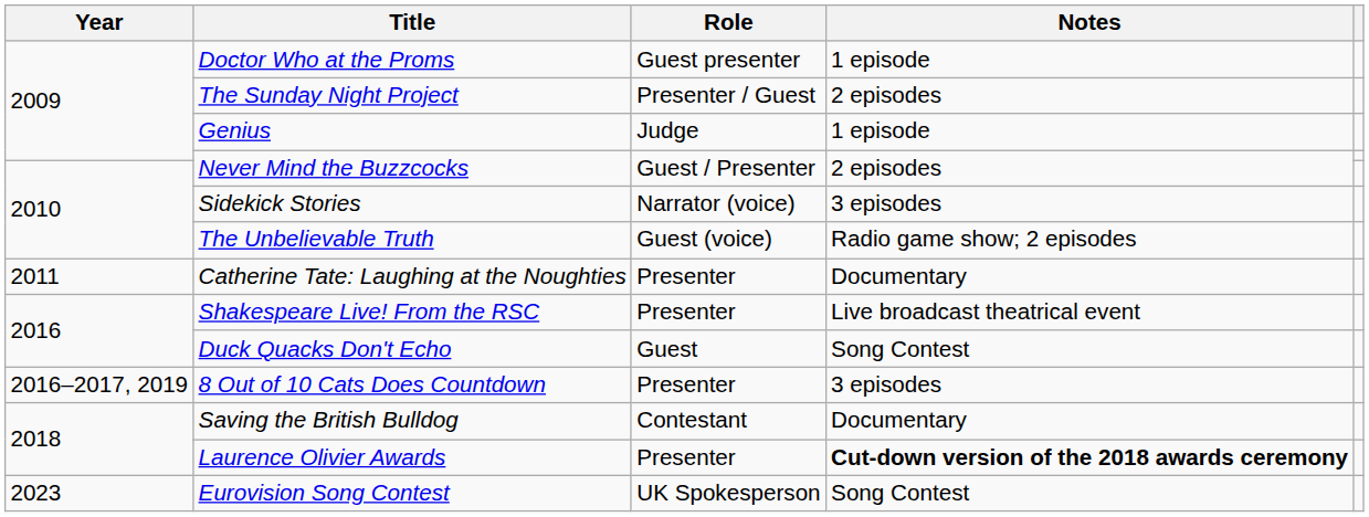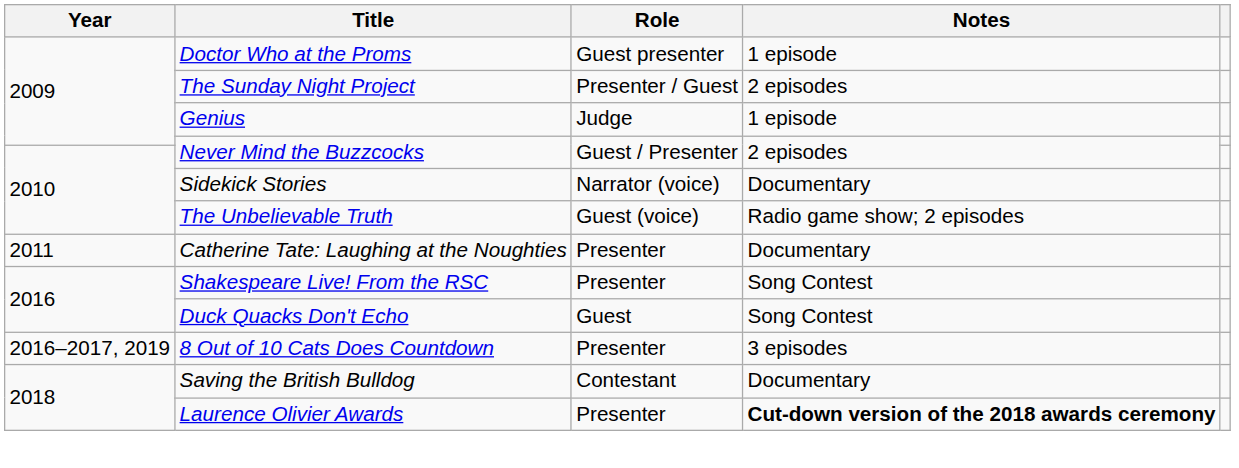Sidekick Stories | Notes: 3 episodes -> Documentary
Shakespeare Live! From the RSC | Notes: Live broadcast theatrical event -> Song Contest
- row: 2023 | Eurovision Song Contest | UK Spokesperson | Song Contest
